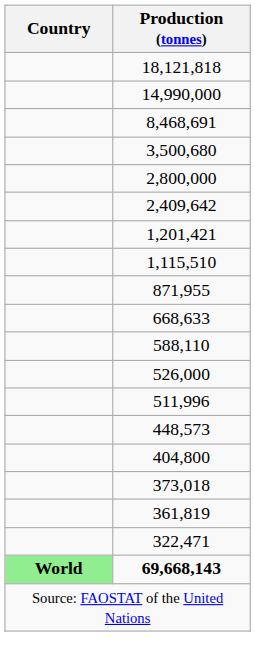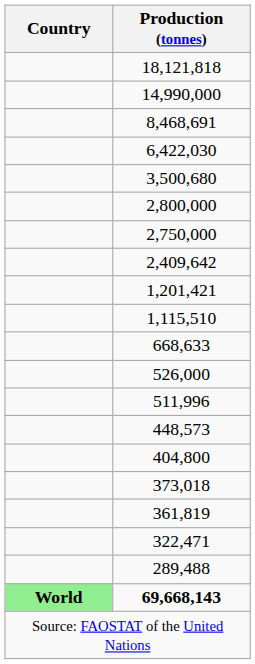+ row: 6,422,030
+ row: 2,750,000
- row: 871,955
- row: 588,110
+ row: 289,488
